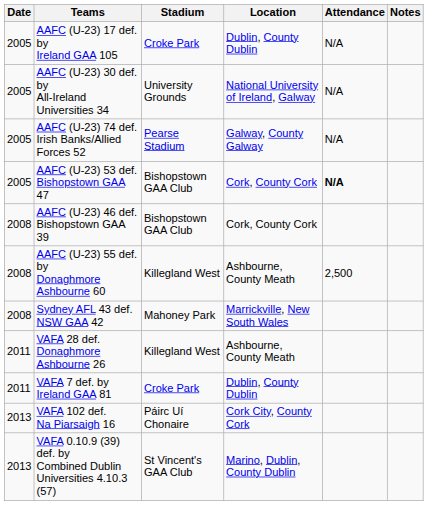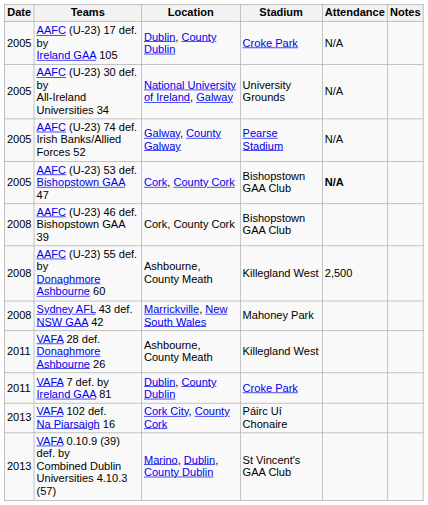columns swapped: Stadium <-> Location
